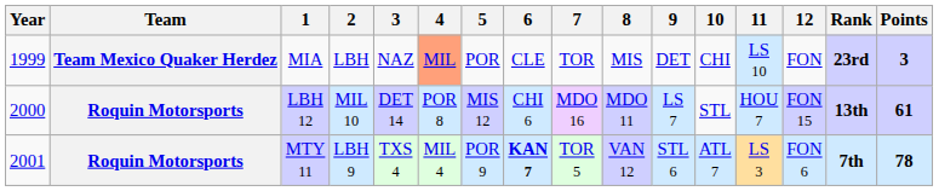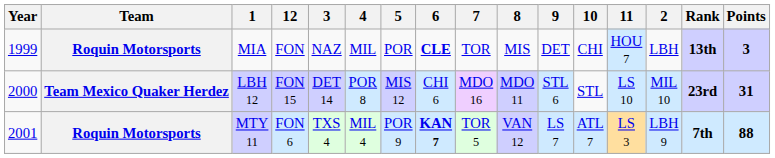columns swapped: 2 <-> 12
MIA | Team: Team Mexico Quaker Herdez -> Roquin Motorsports
MIA | 4: lightsalmon background -> no background
MIA | 6: normal -> bold
MIA | 11: LS 10 -> HOU 7
MIA | Rank: 23rd -> 13th
LBH 12 | Team: Roquin Motorsports -> Team Mexico Quaker Herdez
LBH 12 | 9: LS 7 -> STL 6
LBH 12 | 11: HOU 7 -> LS 10
LBH 12 | Rank: 13th -> 23rd
LBH 12 | Points: 61 -> 31
MTY 11 | 9: STL 6 -> LS 7
MTY 11 | Points: 78 -> 88
